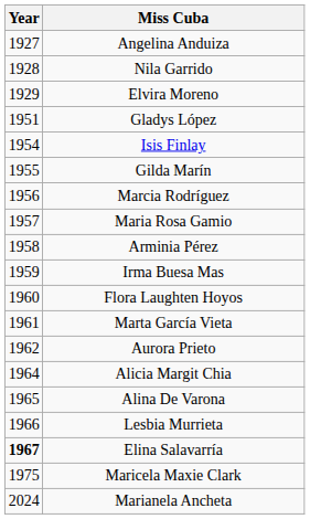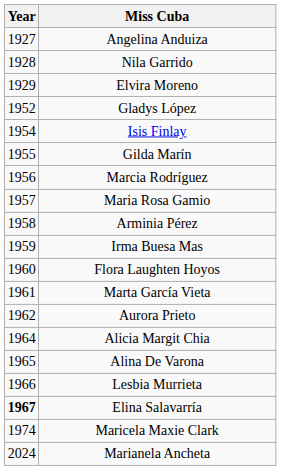Gladys López | Year: 1951 -> 1952
Maricela Maxie Clark | Year: 1975 -> 1974
